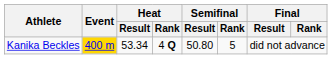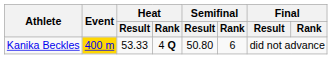Kanika Beckles | Heat / Result: 53.34 -> 53.33
Kanika Beckles | Semifinal / Rank: 5 -> 6
